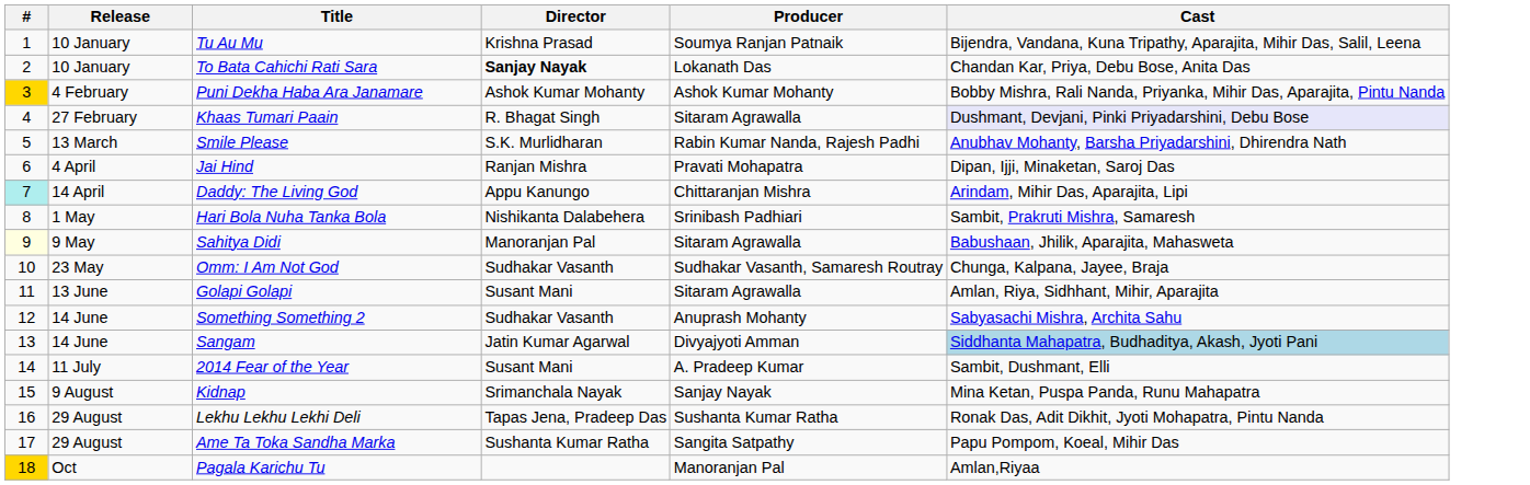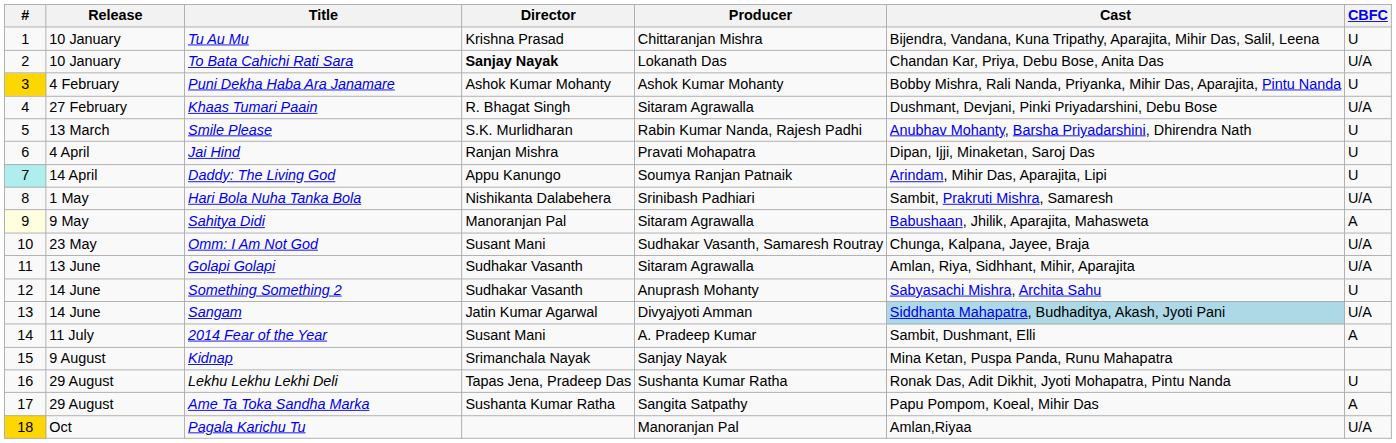+ column: CBFC | U | U/A | U | U/A | U | U | U | U/A | A | U/A | U/A | U | U/A | A | U | A | U/A
Tu Au Mu | Producer: Soumya Ranjan Patnaik -> Chittaranjan Mishra
Khaas Tumari Paain | Cast: lavender background -> no background
Daddy: The Living God | Producer: Chittaranjan Mishra -> Soumya Ranjan Patnaik
Omm: I Am Not God | Director: Sudhakar Vasanth -> Susant Mani
Golapi Golapi | Director: Susant Mani -> Sudhakar Vasanth
